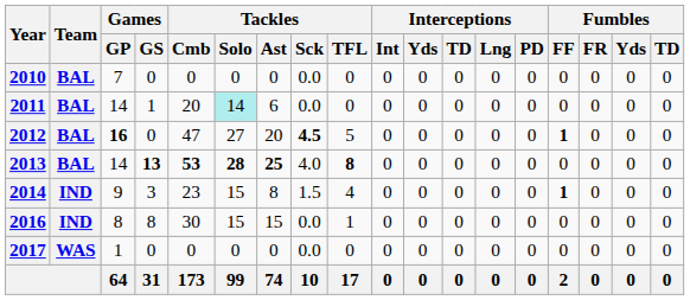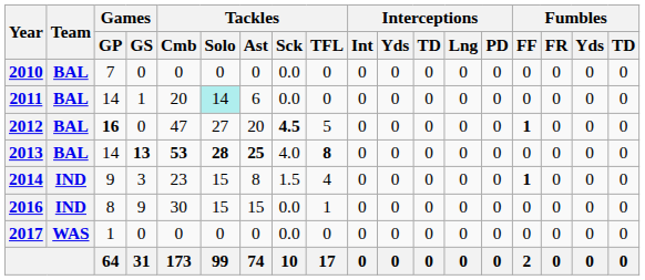2016 | Games / GS: 8 -> 9
